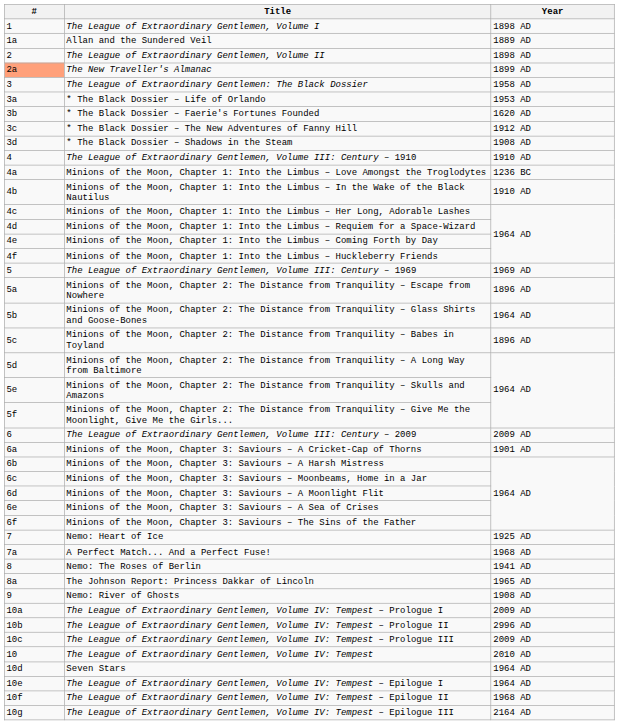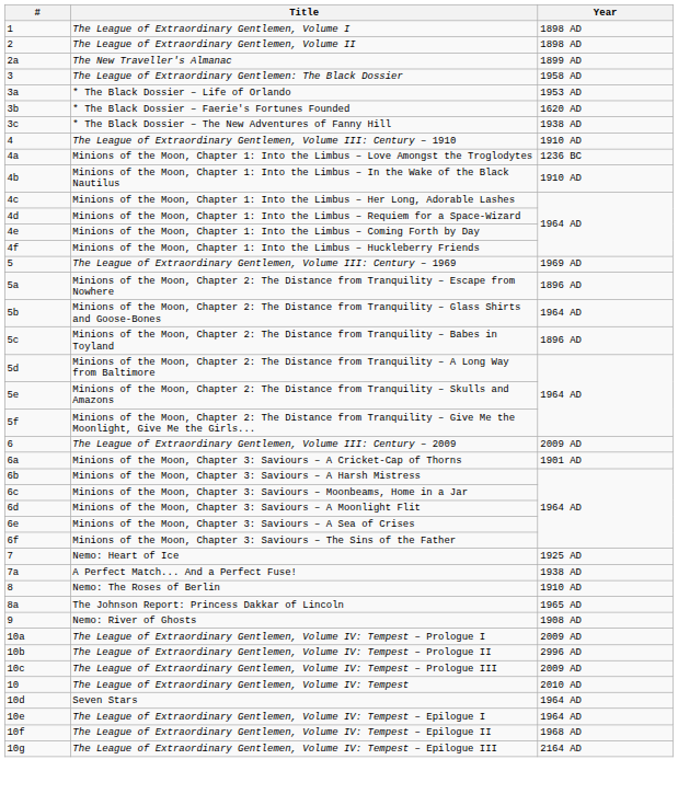- row: 1a | Allan and the Sundered Veil | 1889 AD
The New Traveller's Almanac | #: lightsalmon background -> no background
* The Black Dossier – The New Adventures of Fanny Hill | Year: 1912 AD -> 1938 AD
- row: 3d | * The Black Dossier – Shadows in the Steam | 1908 AD
A Perfect Match... And a Perfect Fuse! | Year: 1968 AD -> 1938 AD
Nemo: The Roses of Berlin | Year: 1941 AD -> 1910 AD
